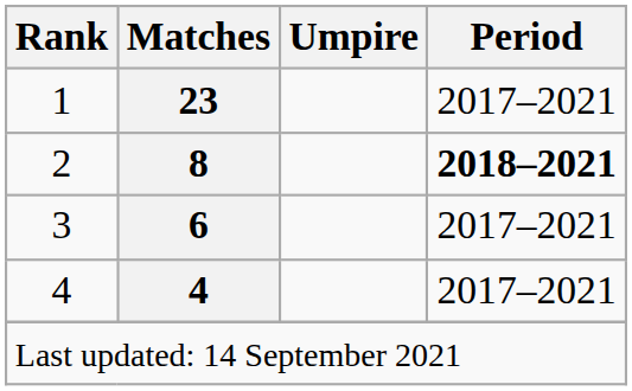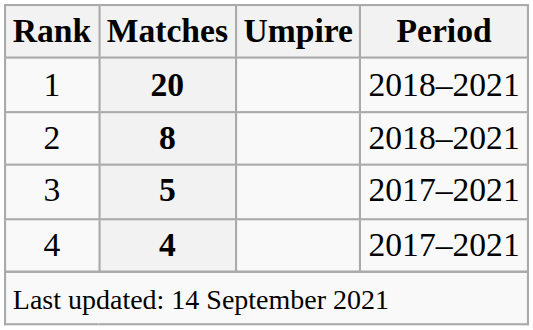1 | Matches: 23 -> 20
1 | Period: 2017–2021 -> 2018–2021
2 | Period: bold -> normal
3 | Matches: 6 -> 5
